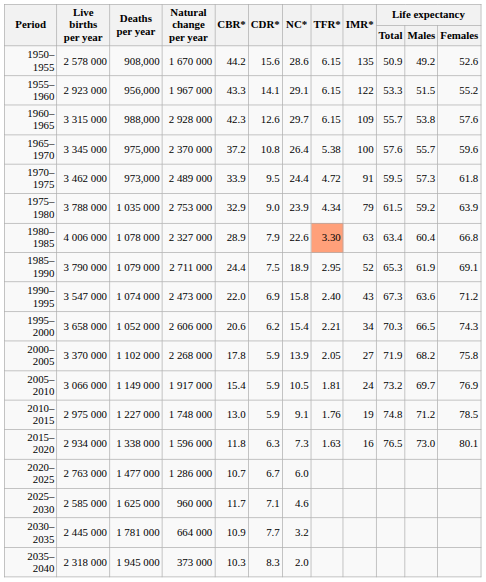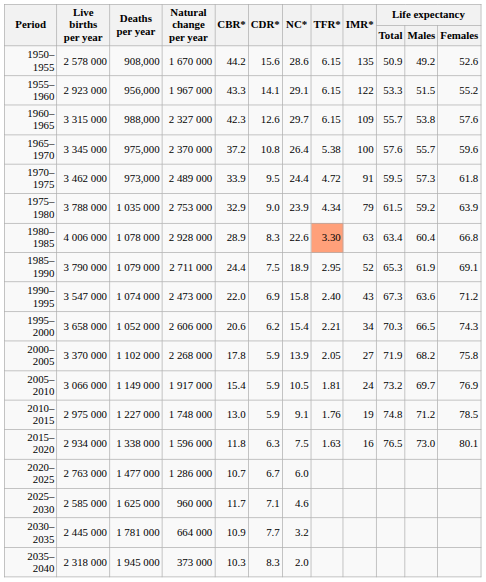1960–1965 | Natural change per year: 2 928 000 -> 2 327 000
1980–1985 | Natural change per year: 2 327 000 -> 2 928 000
1980–1985 | CDR*: 7.9 -> 8.3
2015–2020 | NC*: 7.3 -> 7.5
